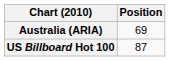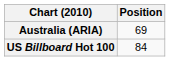US Billboard Hot 100 | Position: 87 -> 84
